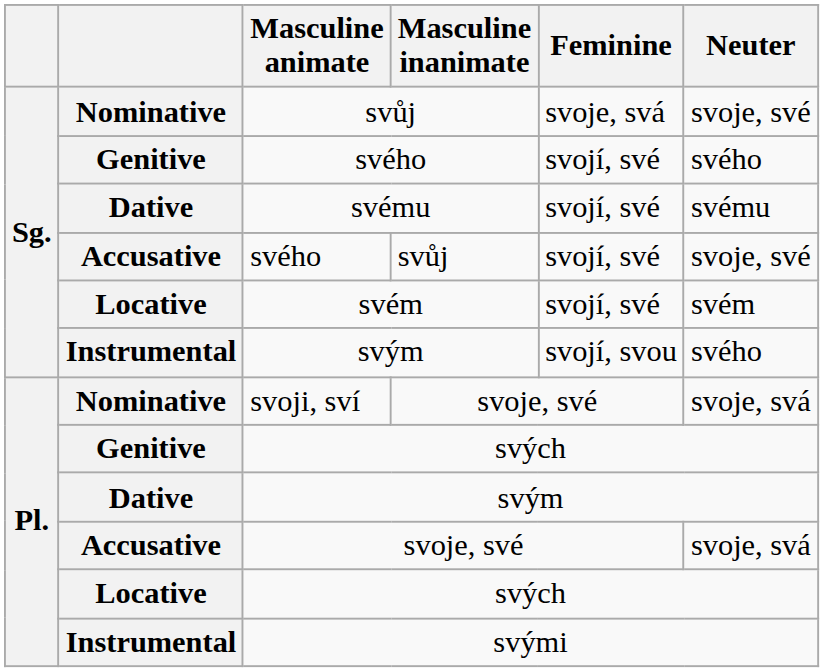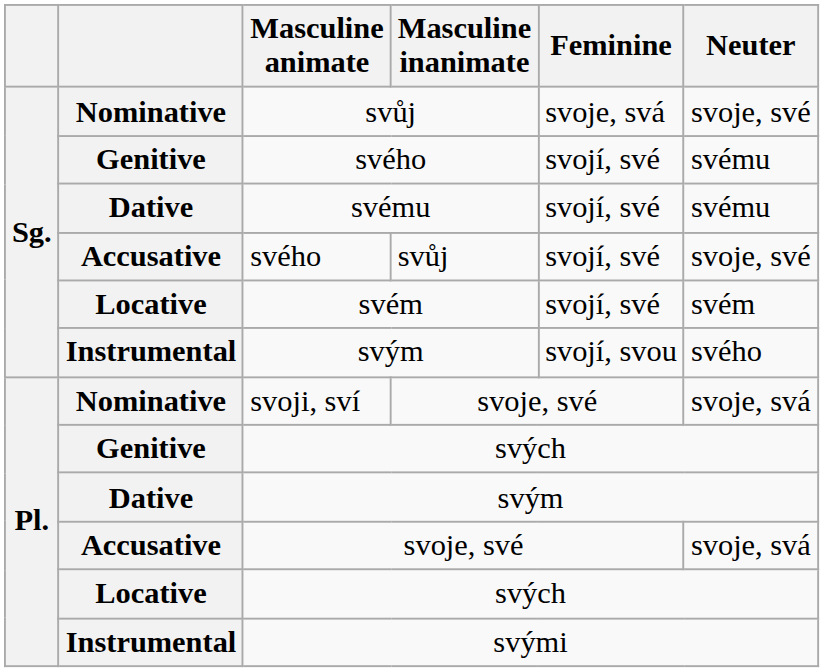Genitive / svého | Neuter: svého -> svému
